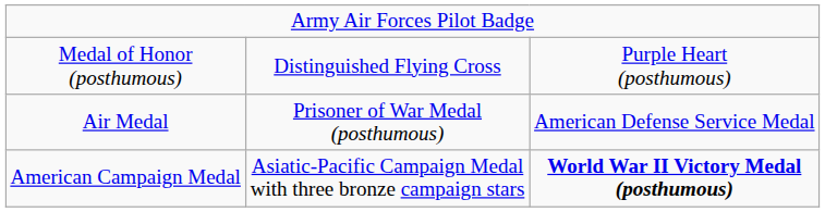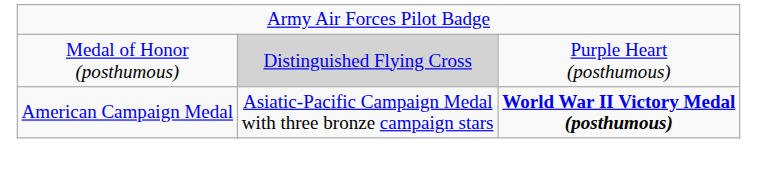Medal of Honor (posthumous) | column 2: no background -> lightgrey background
- row: Air Medal | Prisoner of War Medal (posthumous) | American Defense Service Medal
